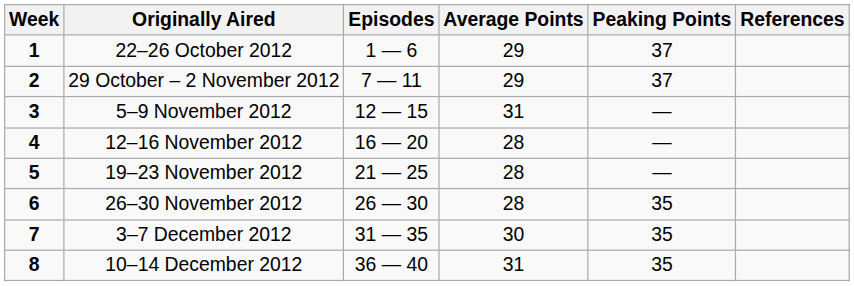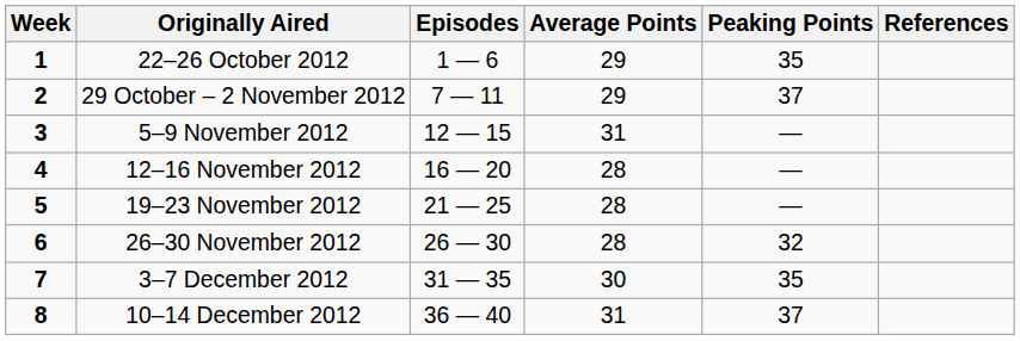22–26 October 2012 | Peaking Points: 37 -> 35
26–30 November 2012 | Peaking Points: 35 -> 32
10–14 December 2012 | Peaking Points: 35 -> 37
